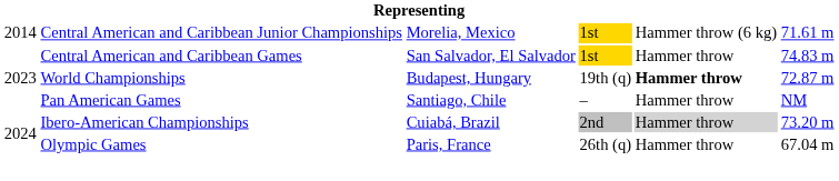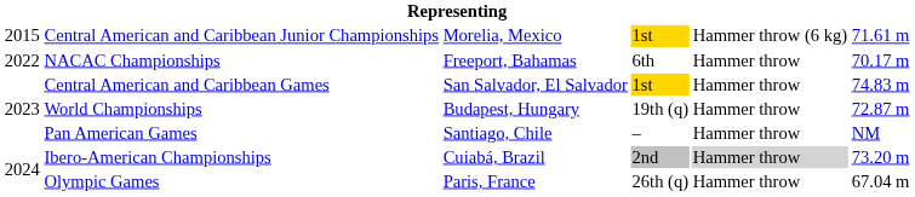Central American and Caribbean Junior Championships | column 1: 2014 -> 2015
+ row: 2022 | NACAC Championships | Freeport, Bahamas | 6th | Hammer throw | 70.17 m
World Championships | column 5: bold -> normal
